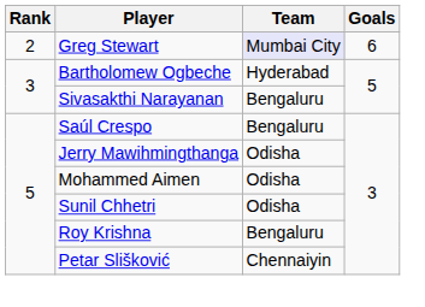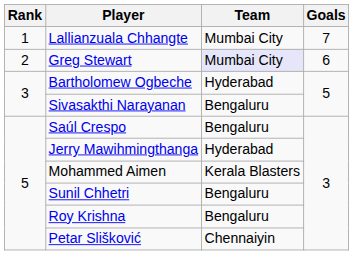+ row: 1 | Lallianzuala Chhangte | Mumbai City | 7
Jerry Mawihmingthanga | Team: Odisha -> Hyderabad
Mohammed Aimen | Team: Odisha -> Kerala Blasters
Sunil Chhetri | Team: Odisha -> Bengaluru
